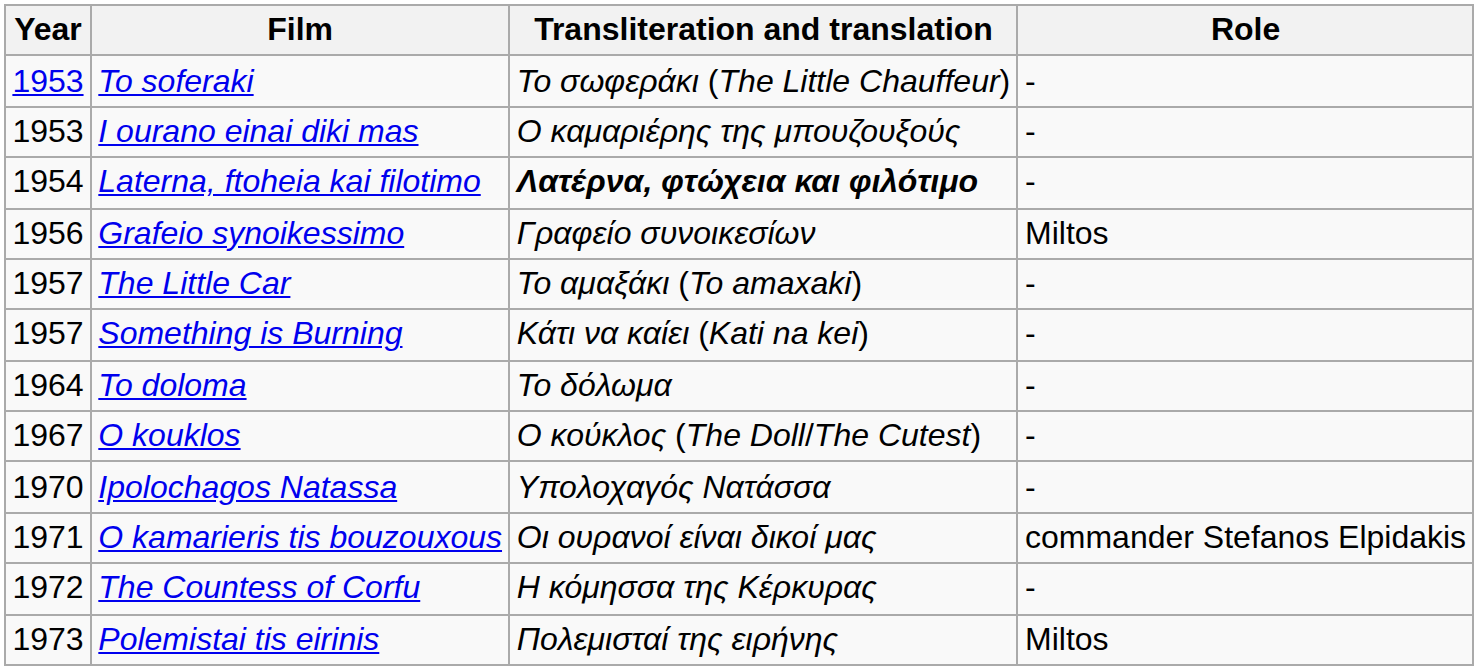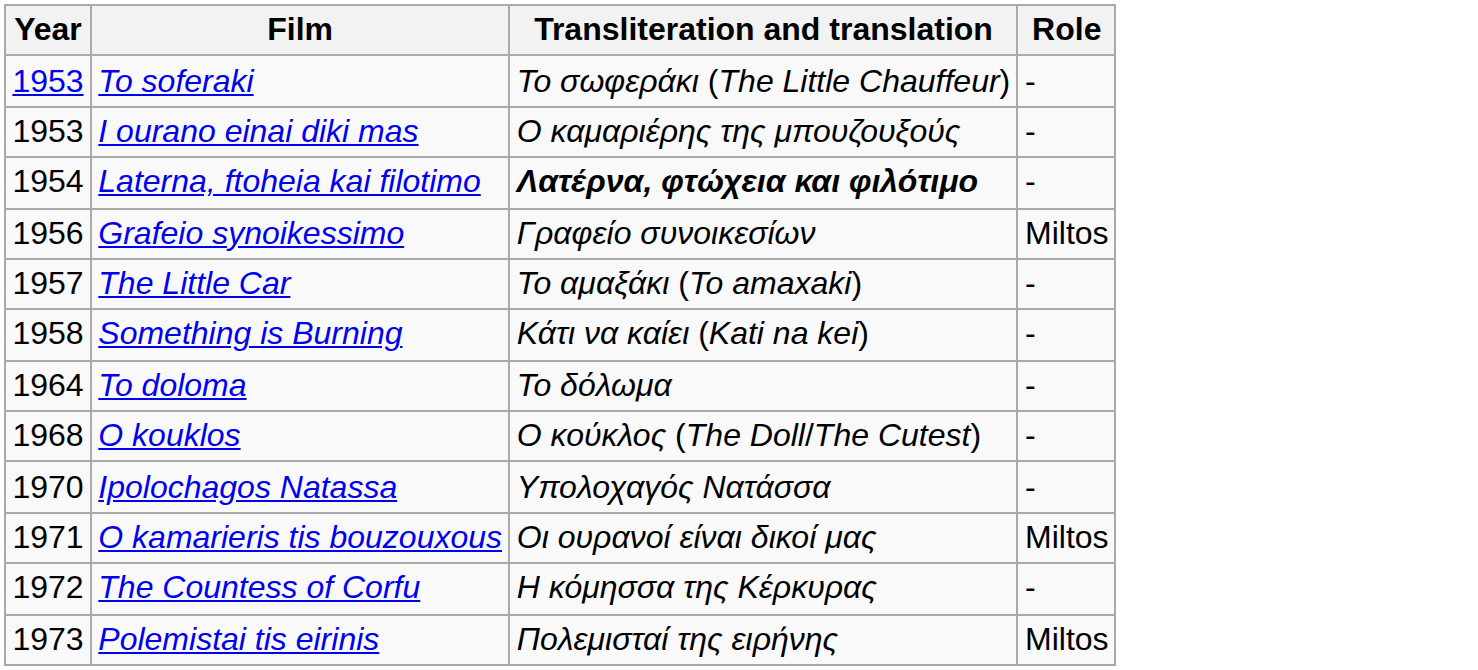Something is Burning | Year: 1957 -> 1958
O kouklos | Year: 1967 -> 1968
O kamarieris tis bouzouxous | Role: commander Stefanos Elpidakis -> Miltos
